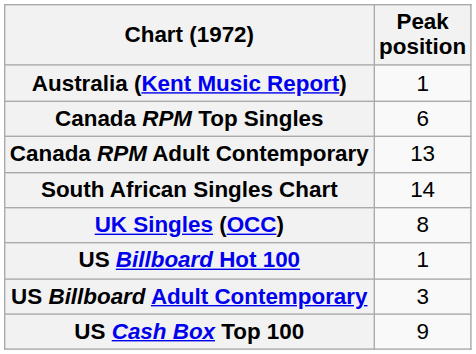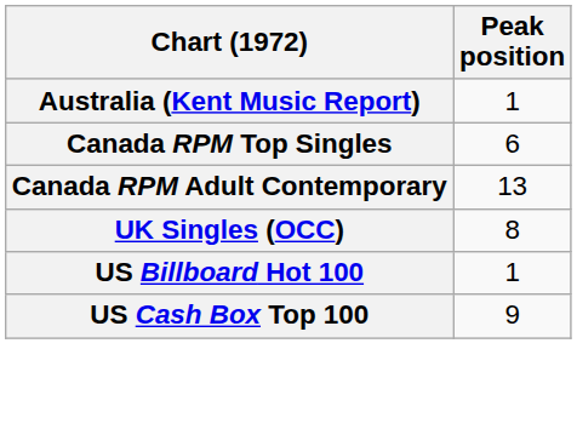- row: South African Singles Chart | 14
- row: US Billboard Adult Contemporary | 3
